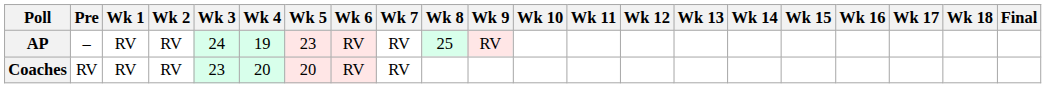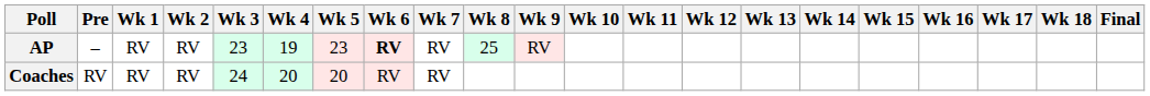AP | Wk 3: 24 -> 23
AP | Wk 6: normal -> bold
Coaches | Wk 3: 23 -> 24
